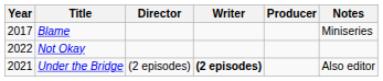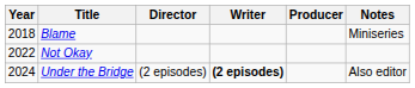Blame | Year: 2017 -> 2018
Under the Bridge | Year: 2021 -> 2024
